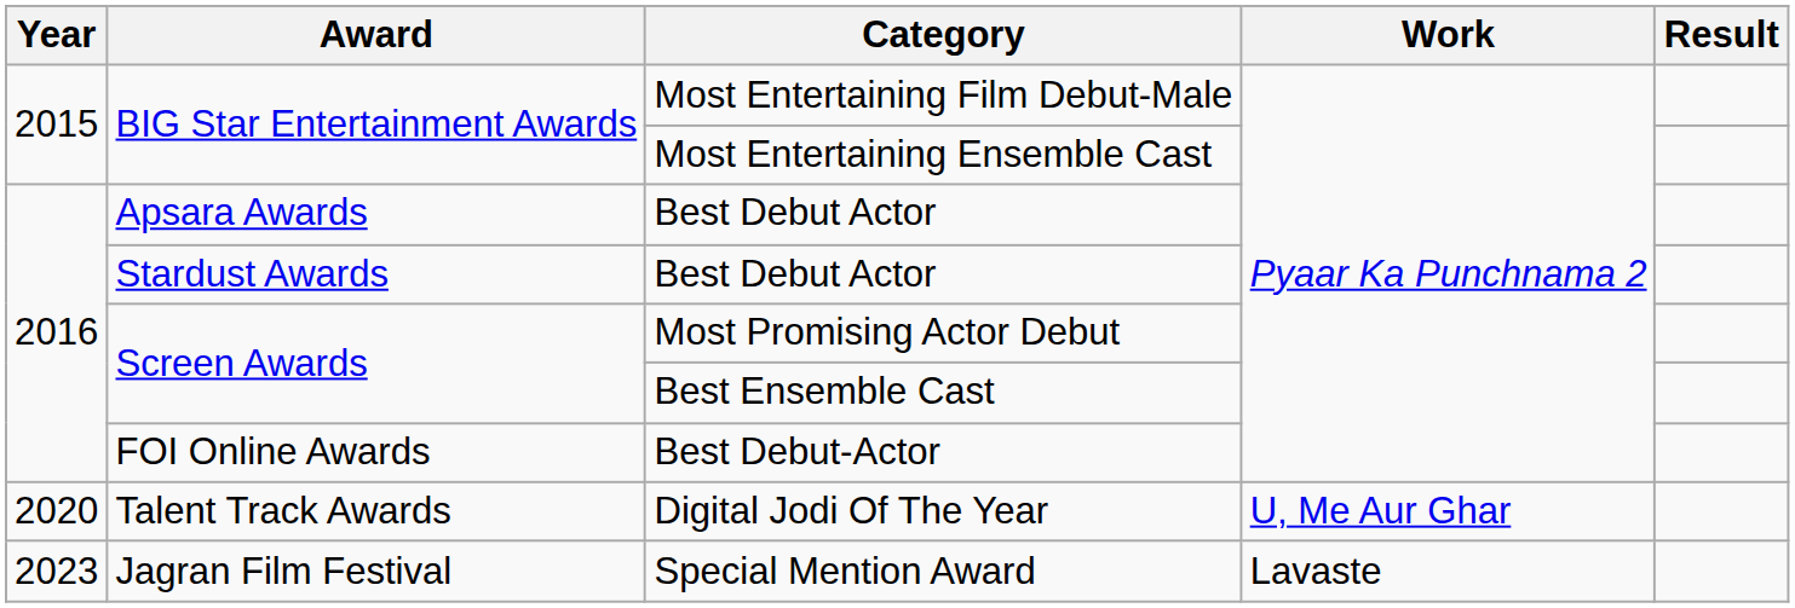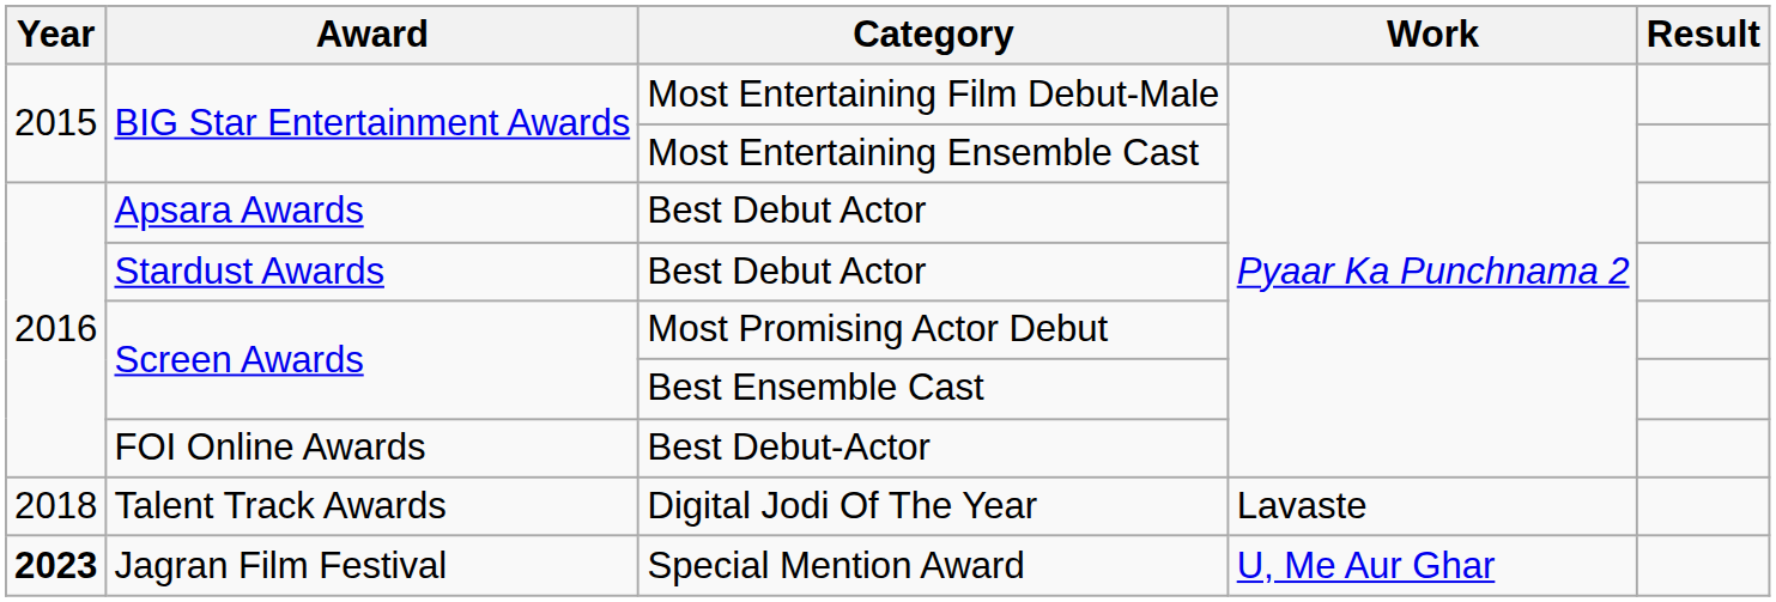Digital Jodi Of The Year | Year: 2020 -> 2018
Digital Jodi Of The Year | Work: U, Me Aur Ghar -> Lavaste
Special Mention Award | Year: normal -> bold
Special Mention Award | Work: Lavaste -> U, Me Aur Ghar
